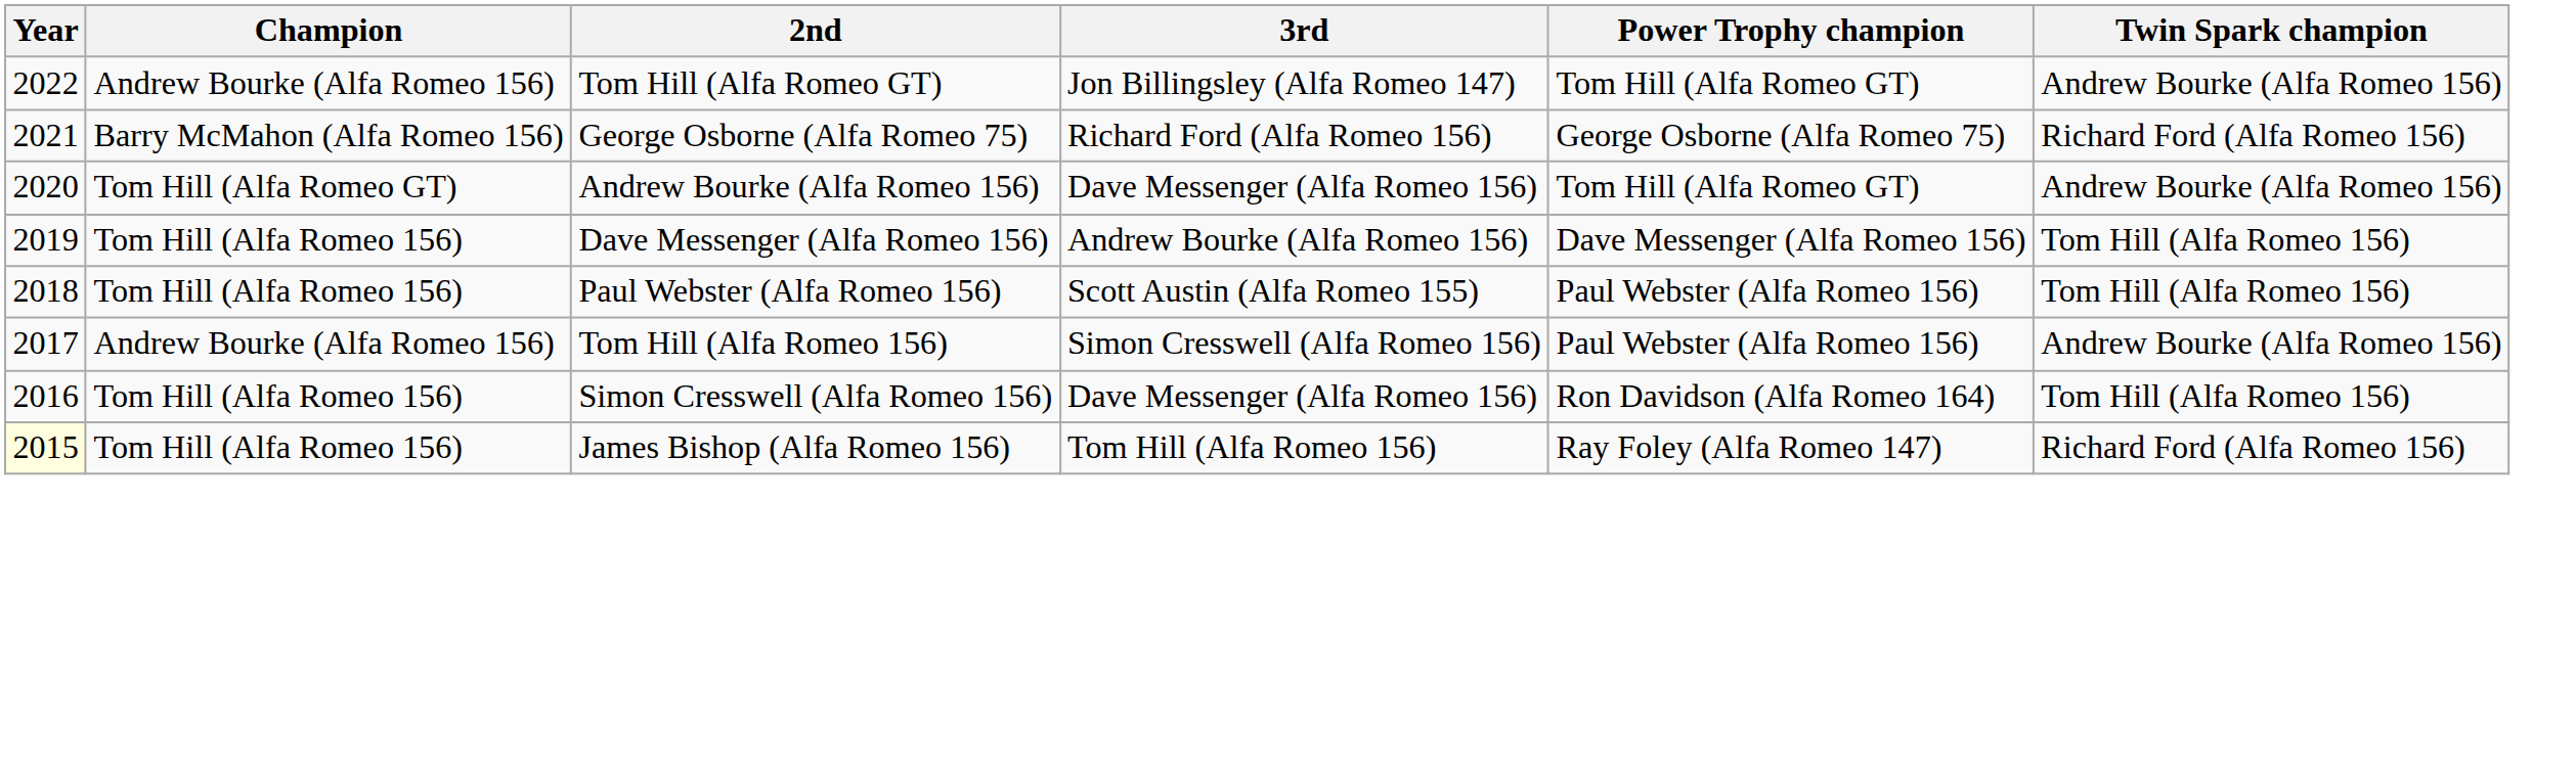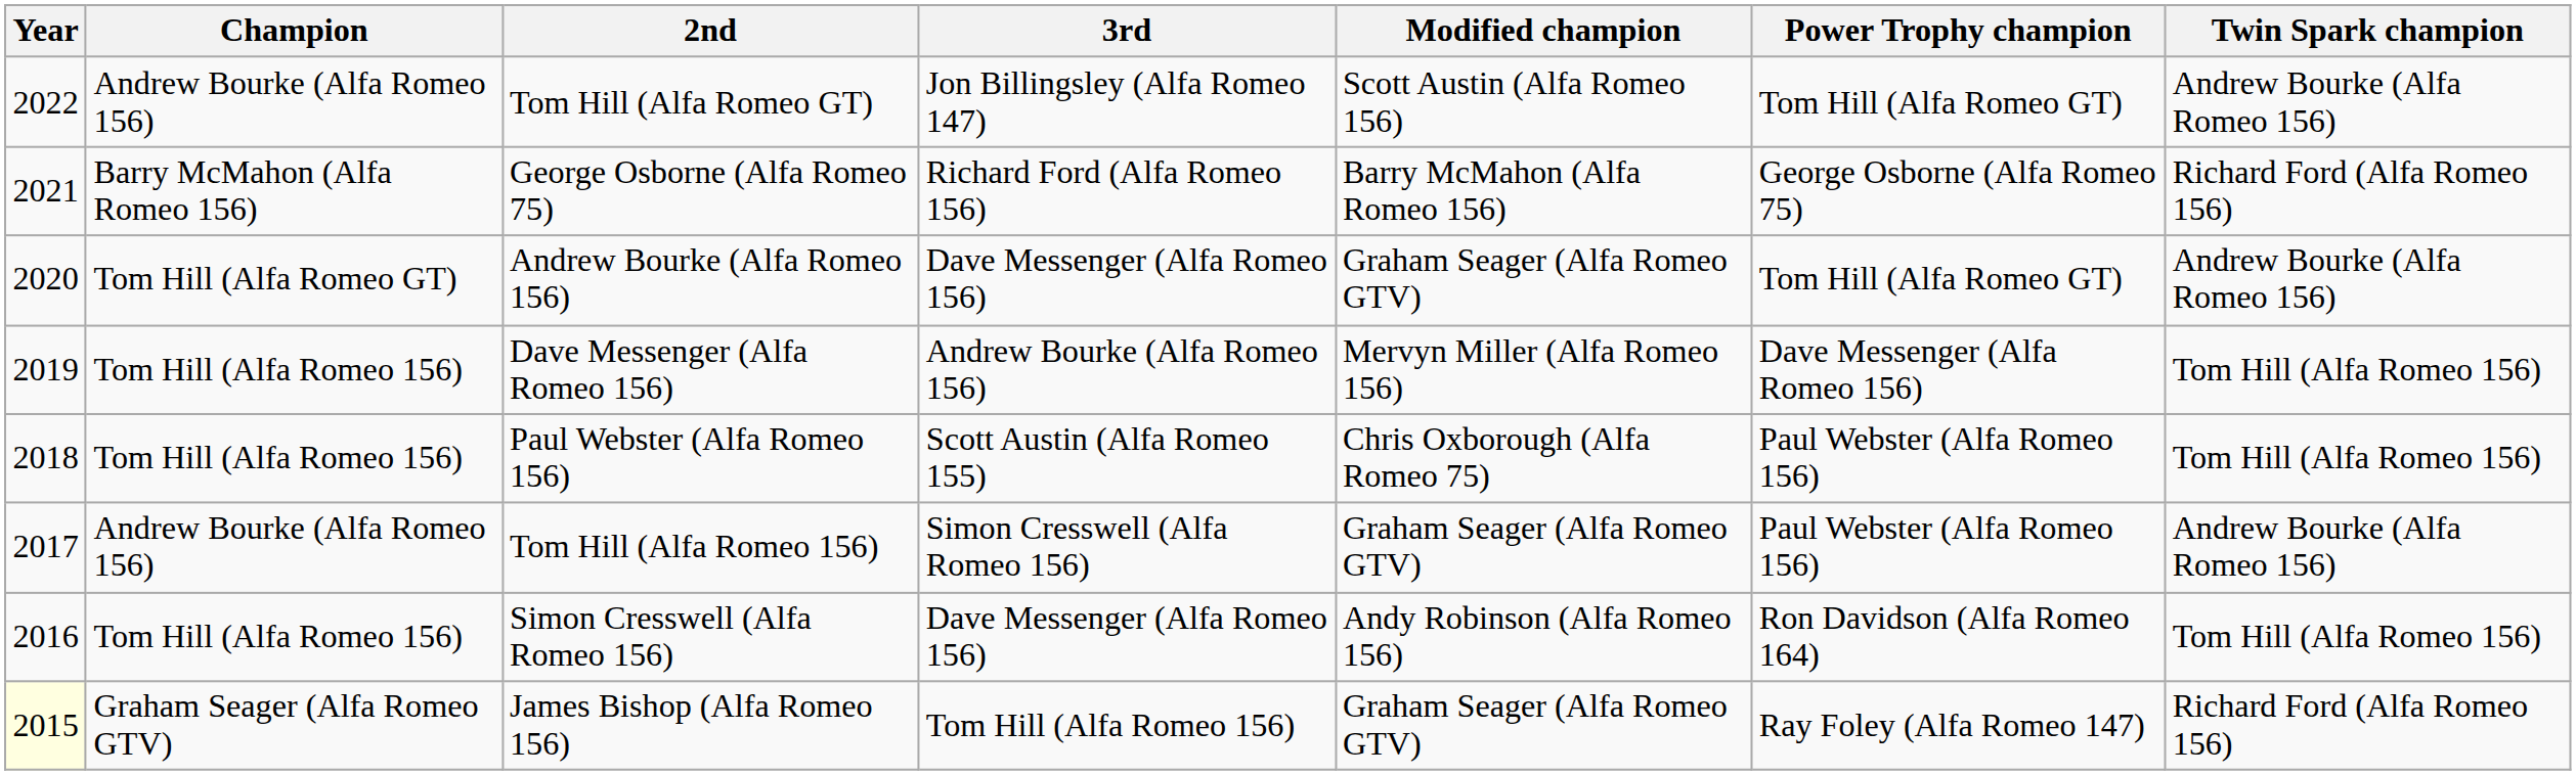+ column: Modified champion | Scott Austin (Alfa Romeo 156) | Barry McMahon (Alfa Romeo 156) | Graham Seager (Alfa Romeo GTV) | Mervyn Miller (Alfa Romeo 156) | Chris Oxborough (Alfa Romeo 75) | Graham Seager (Alfa Romeo GTV) | Andy Robinson (Alfa Romeo 156) | Graham Seager (Alfa Romeo GTV)
James Bishop (Alfa Romeo 156) | Champion: Tom Hill (Alfa Romeo 156) -> Graham Seager (Alfa Romeo GTV)
